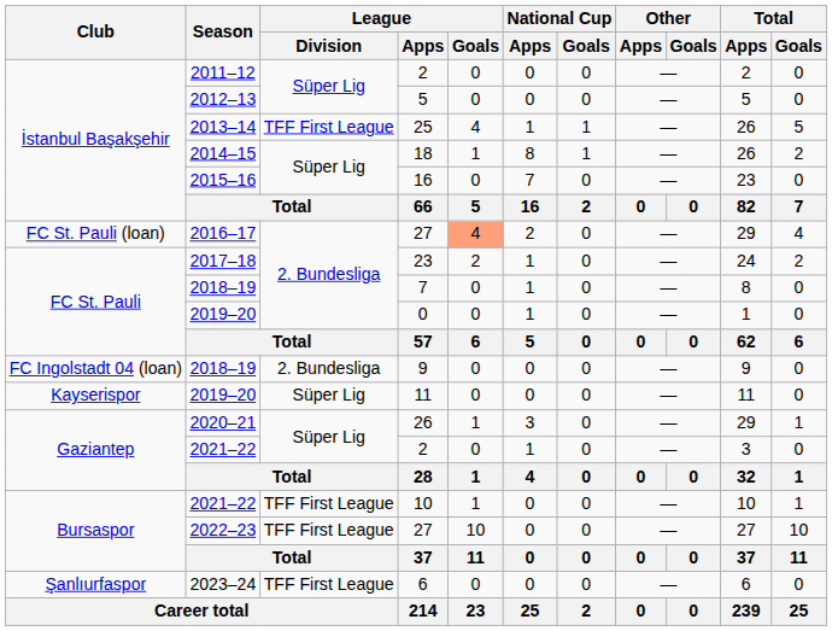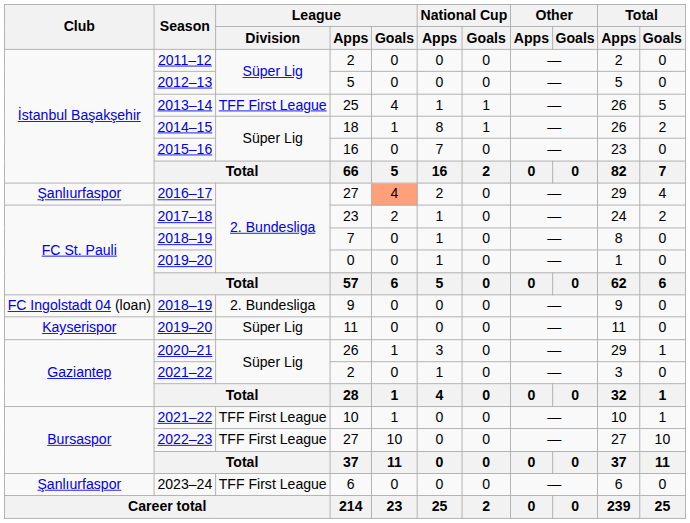2016–17 / 27 | Club: FC St. Pauli (loan) -> Şanlıurfaspor
